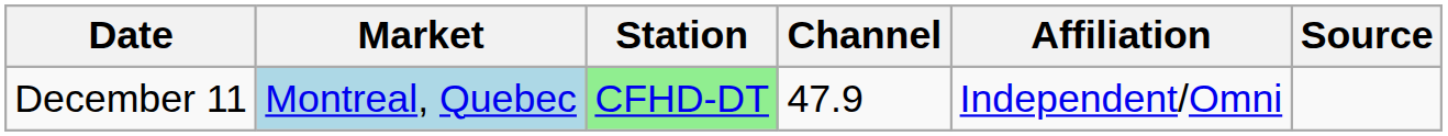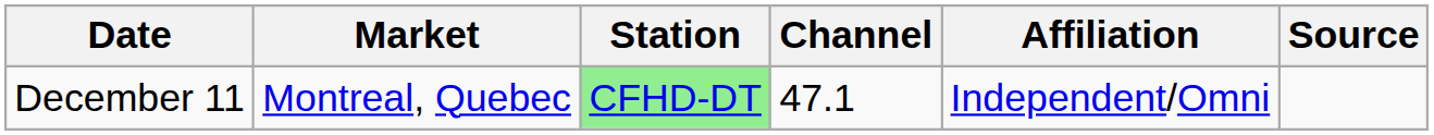December 11 | Market: lightblue background -> no background
December 11 | Channel: 47.9 -> 47.1
